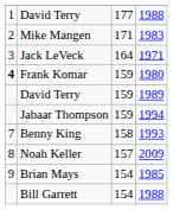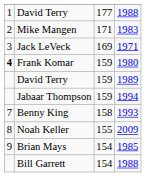Jack LeVeck | column 3: 164 -> 169
Noah Keller | column 3: 157 -> 155
